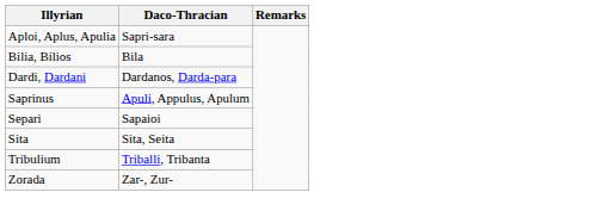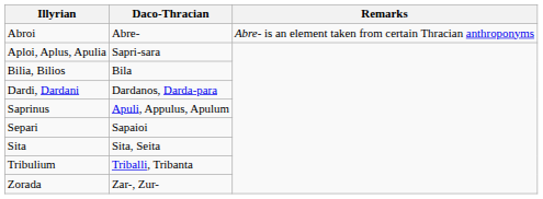+ row: Abroi | Abre- | Abre- is an element taken from certain Thracian anthroponyms
